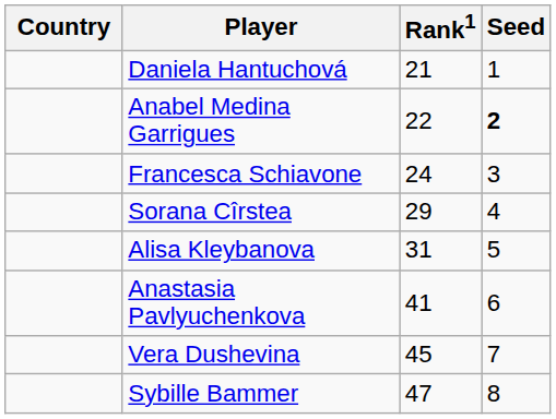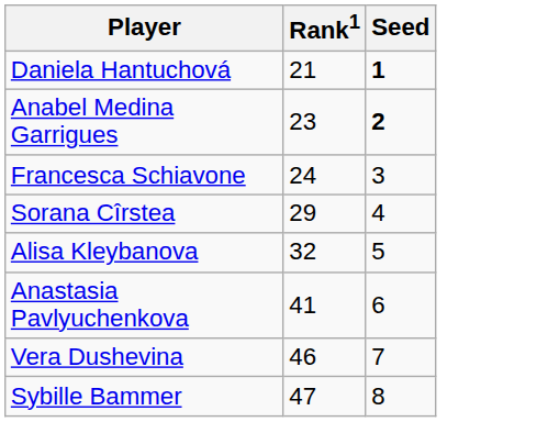- column: Country
Daniela Hantuchová | Seed: normal -> bold
Anabel Medina Garrigues | Rank1: 22 -> 23
Alisa Kleybanova | Rank1: 31 -> 32
Vera Dushevina | Rank1: 45 -> 46
